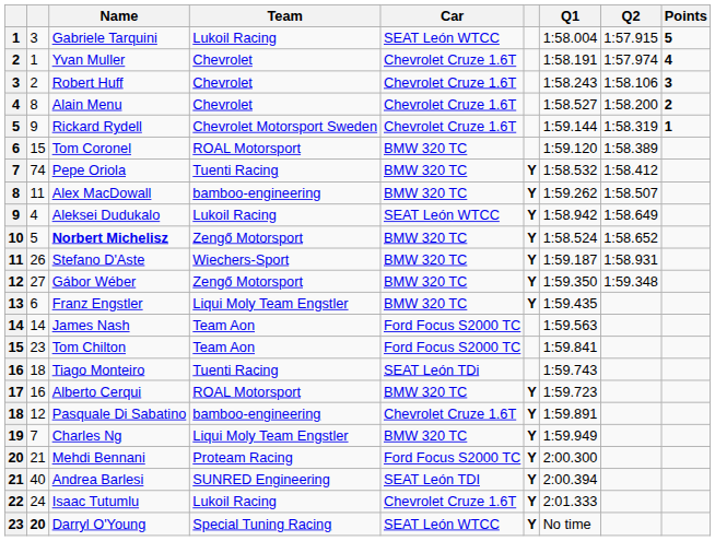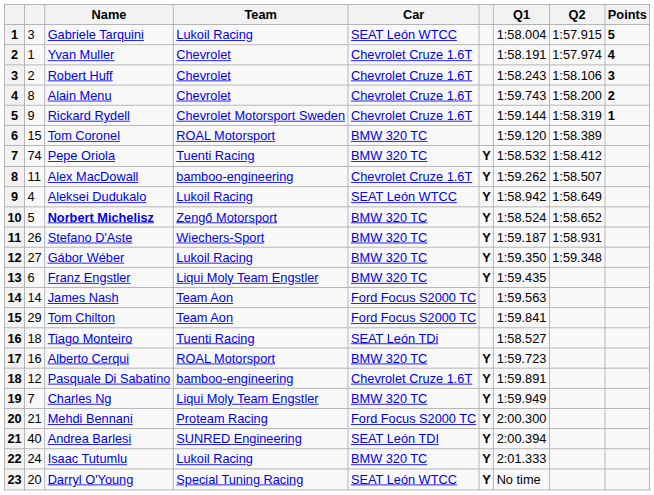Alain Menu | Q1: 1:58.527 -> 1:59.743
Alex MacDowall | Car: BMW 320 TC -> Chevrolet Cruze 1.6T
Gábor Wéber | Team: Zengő Motorsport -> Lukoil Racing
Tom Chilton | column 2: 23 -> 29
Tiago Monteiro | Q1: 1:59.743 -> 1:58.527
Isaac Tutumlu | Car: Chevrolet Cruze 1.6T -> BMW 320 TC
Darryl O'Young | column 2: bold -> normal
